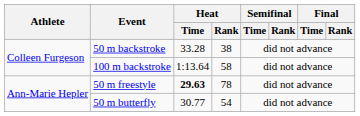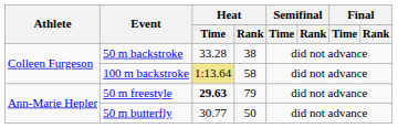100 m backstroke | Heat / Time: no background -> khaki background
50 m freestyle | Heat / Rank: 78 -> 79
50 m butterfly | Heat / Rank: 54 -> 50
